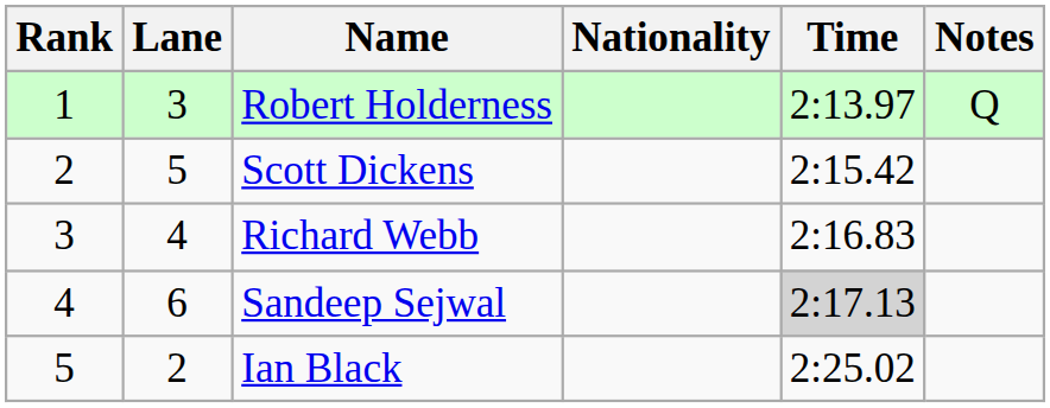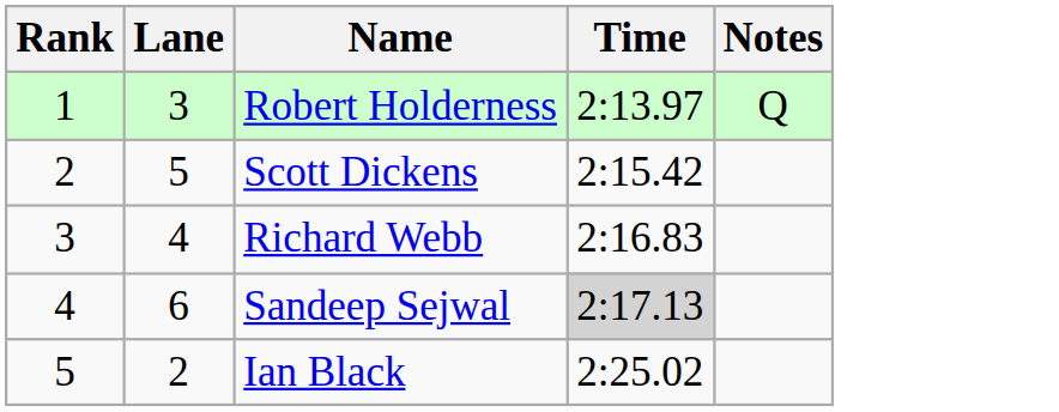- column: Nationality
